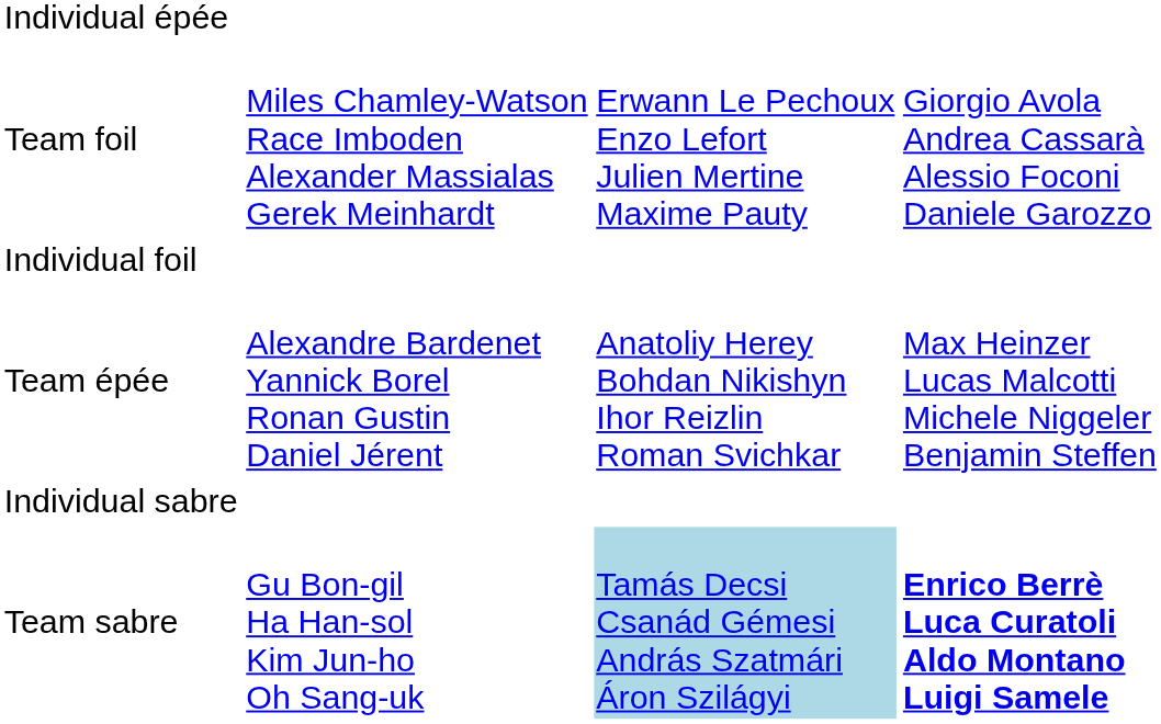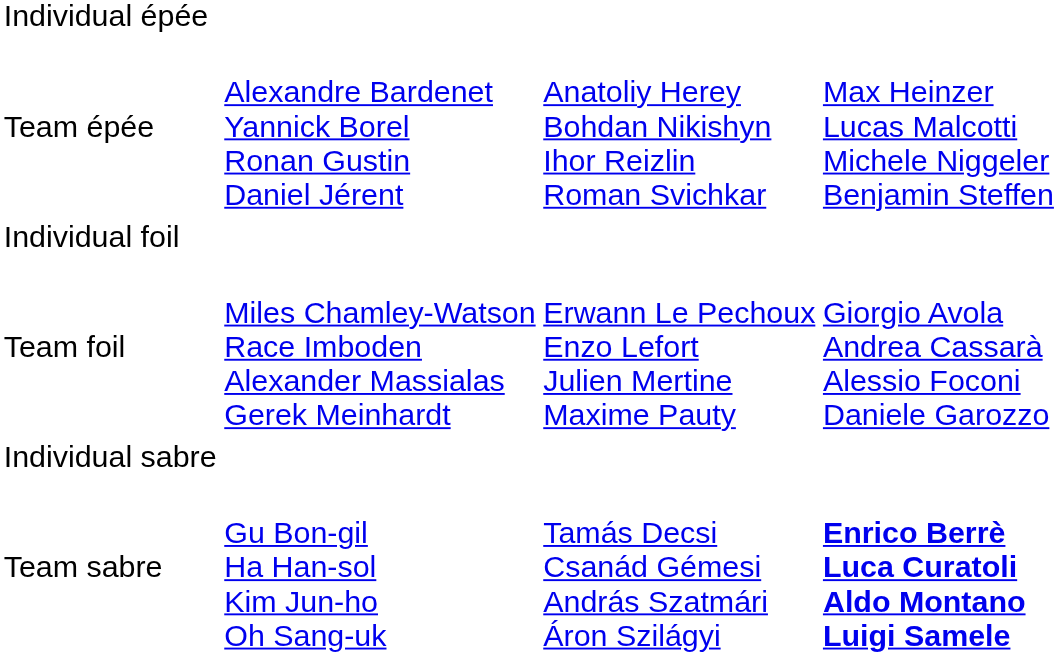rows swapped: Team épée <-> Team foil
Team sabre | column 3: lightblue background -> no background
